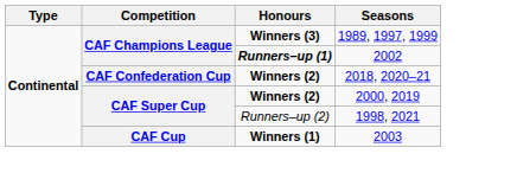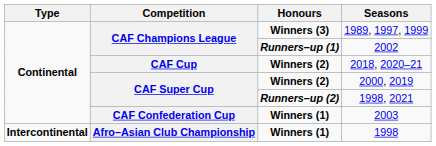2018, 2020–21 | Competition: CAF Confederation Cup -> CAF Cup
1998, 2021 | Honours: normal -> bold
2003 | Competition: CAF Cup -> CAF Confederation Cup
+ row: Intercontinental | Afro–Asian Club Championship | Winners (1) | 1998
